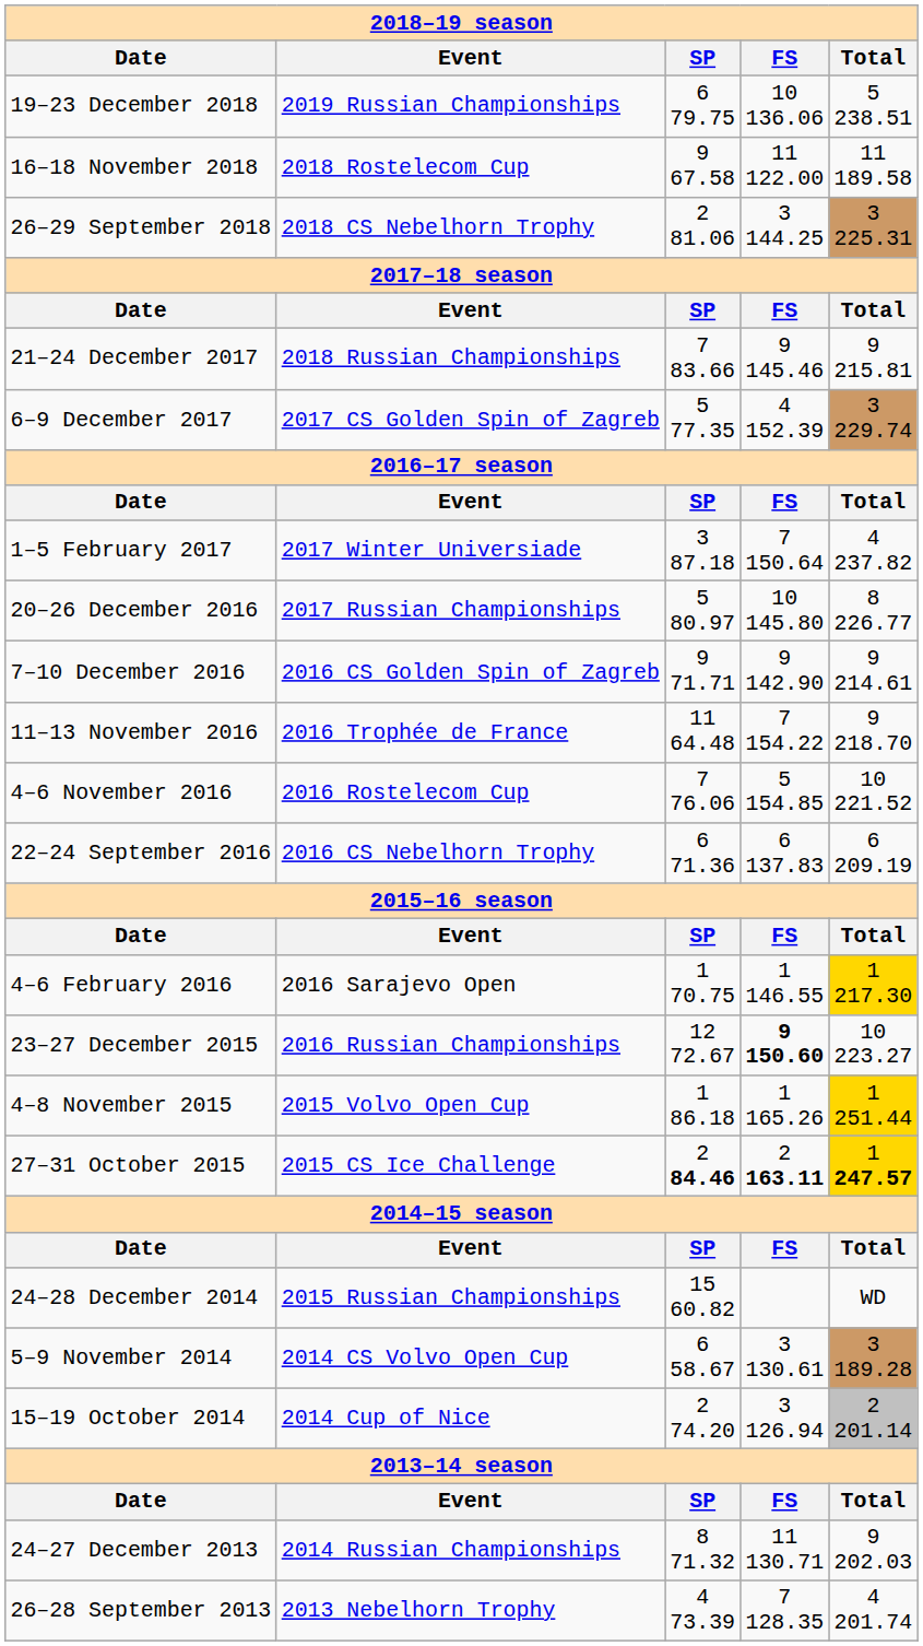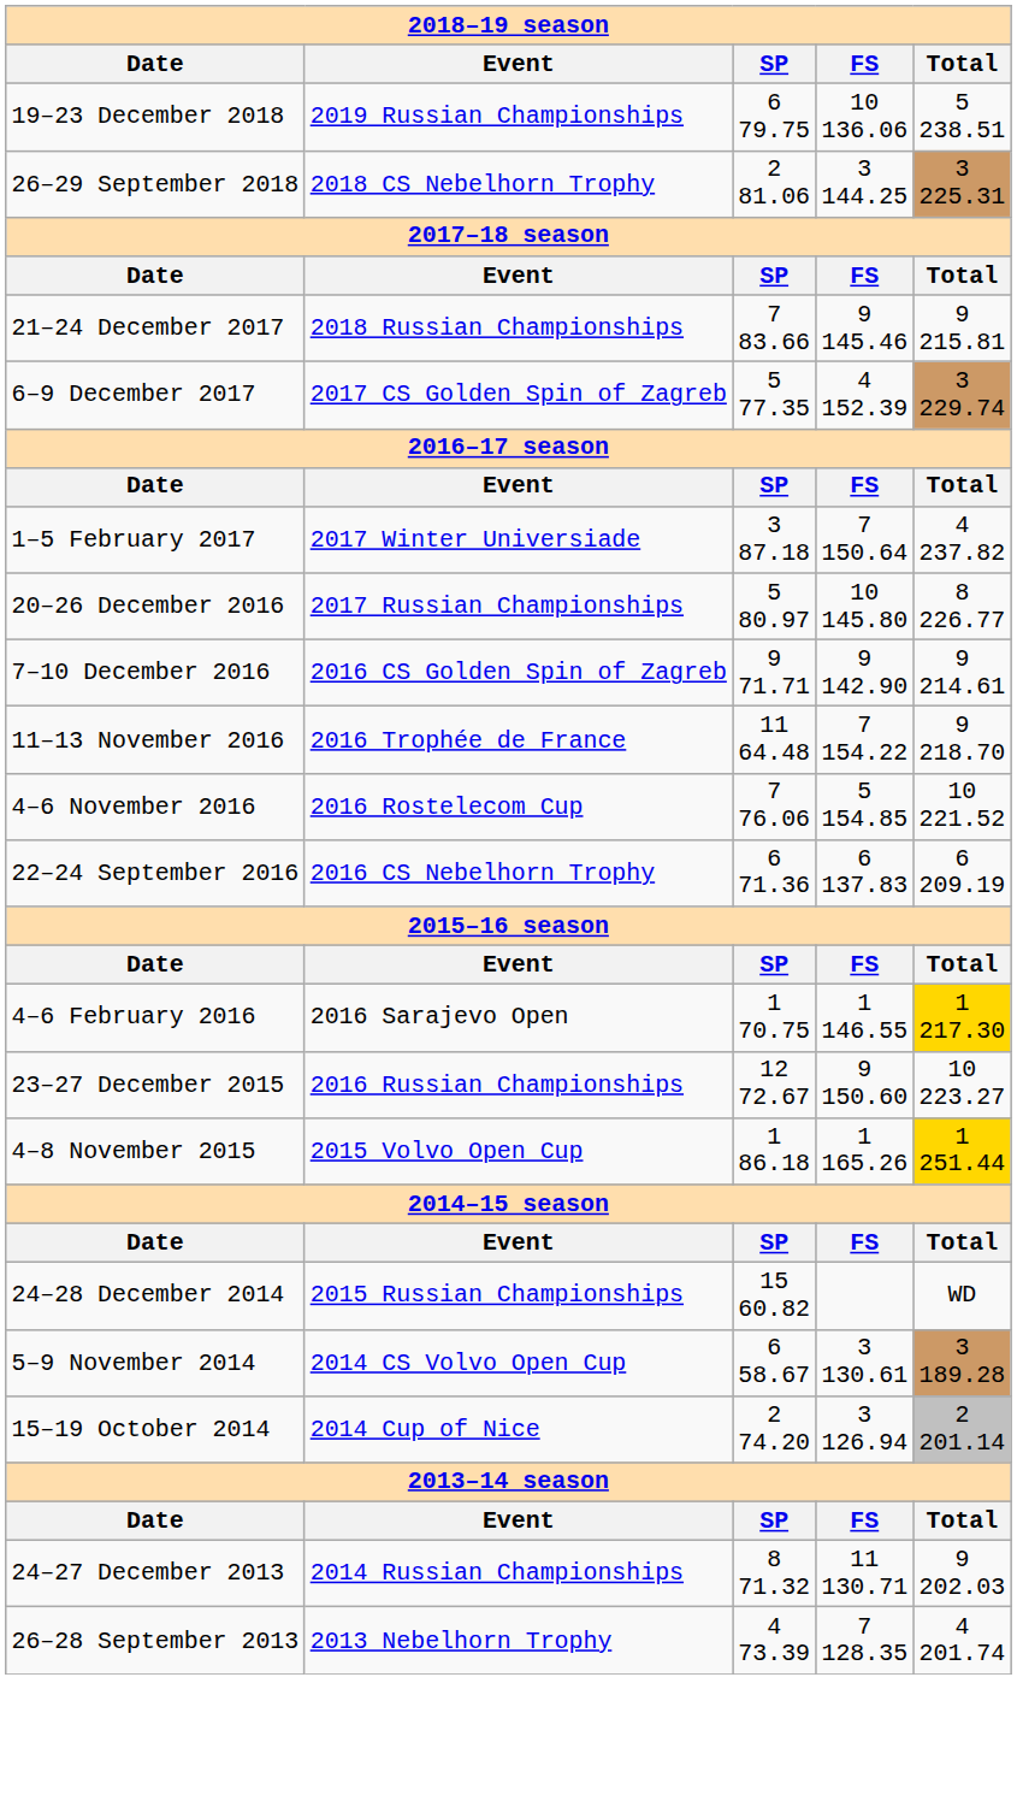- row: 16–18 November 2018 | 2018 Rostelecom Cup | 9 67.58 | 11 122.00 | 11 189.58
23–27 December 2015 | column 4: bold -> normal
- row: 27–31 October 2015 | 2015 CS Ice Challenge | 2 84.46 | 2 163.11 | 1 247.57
